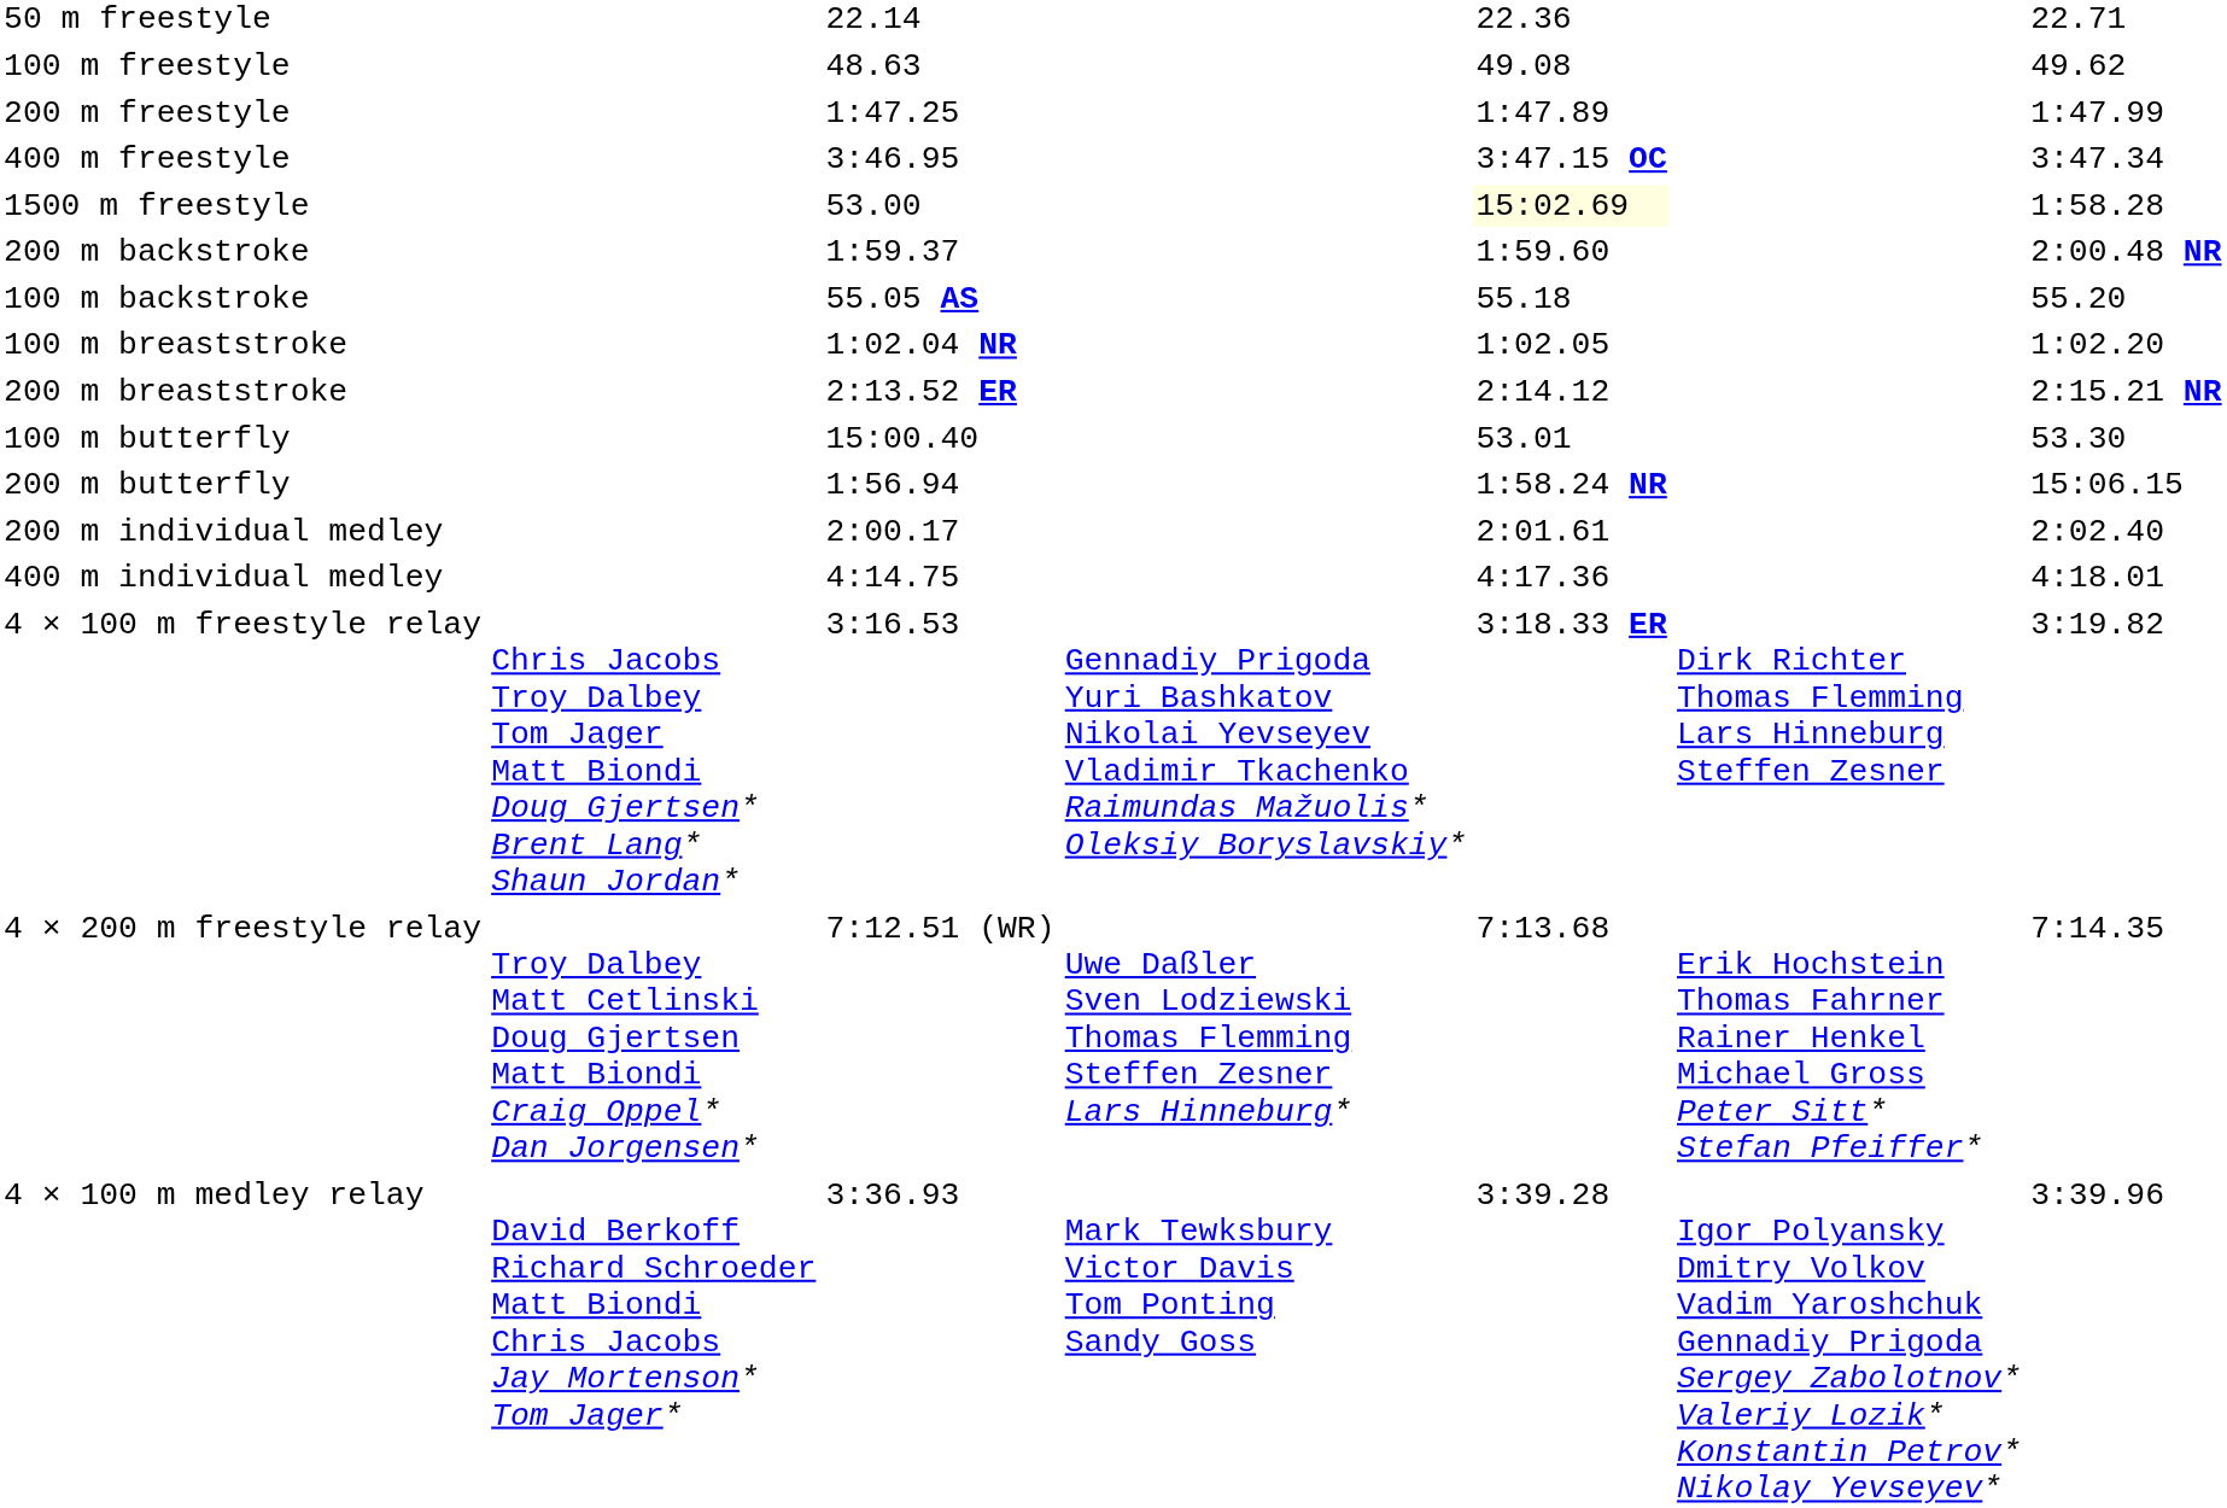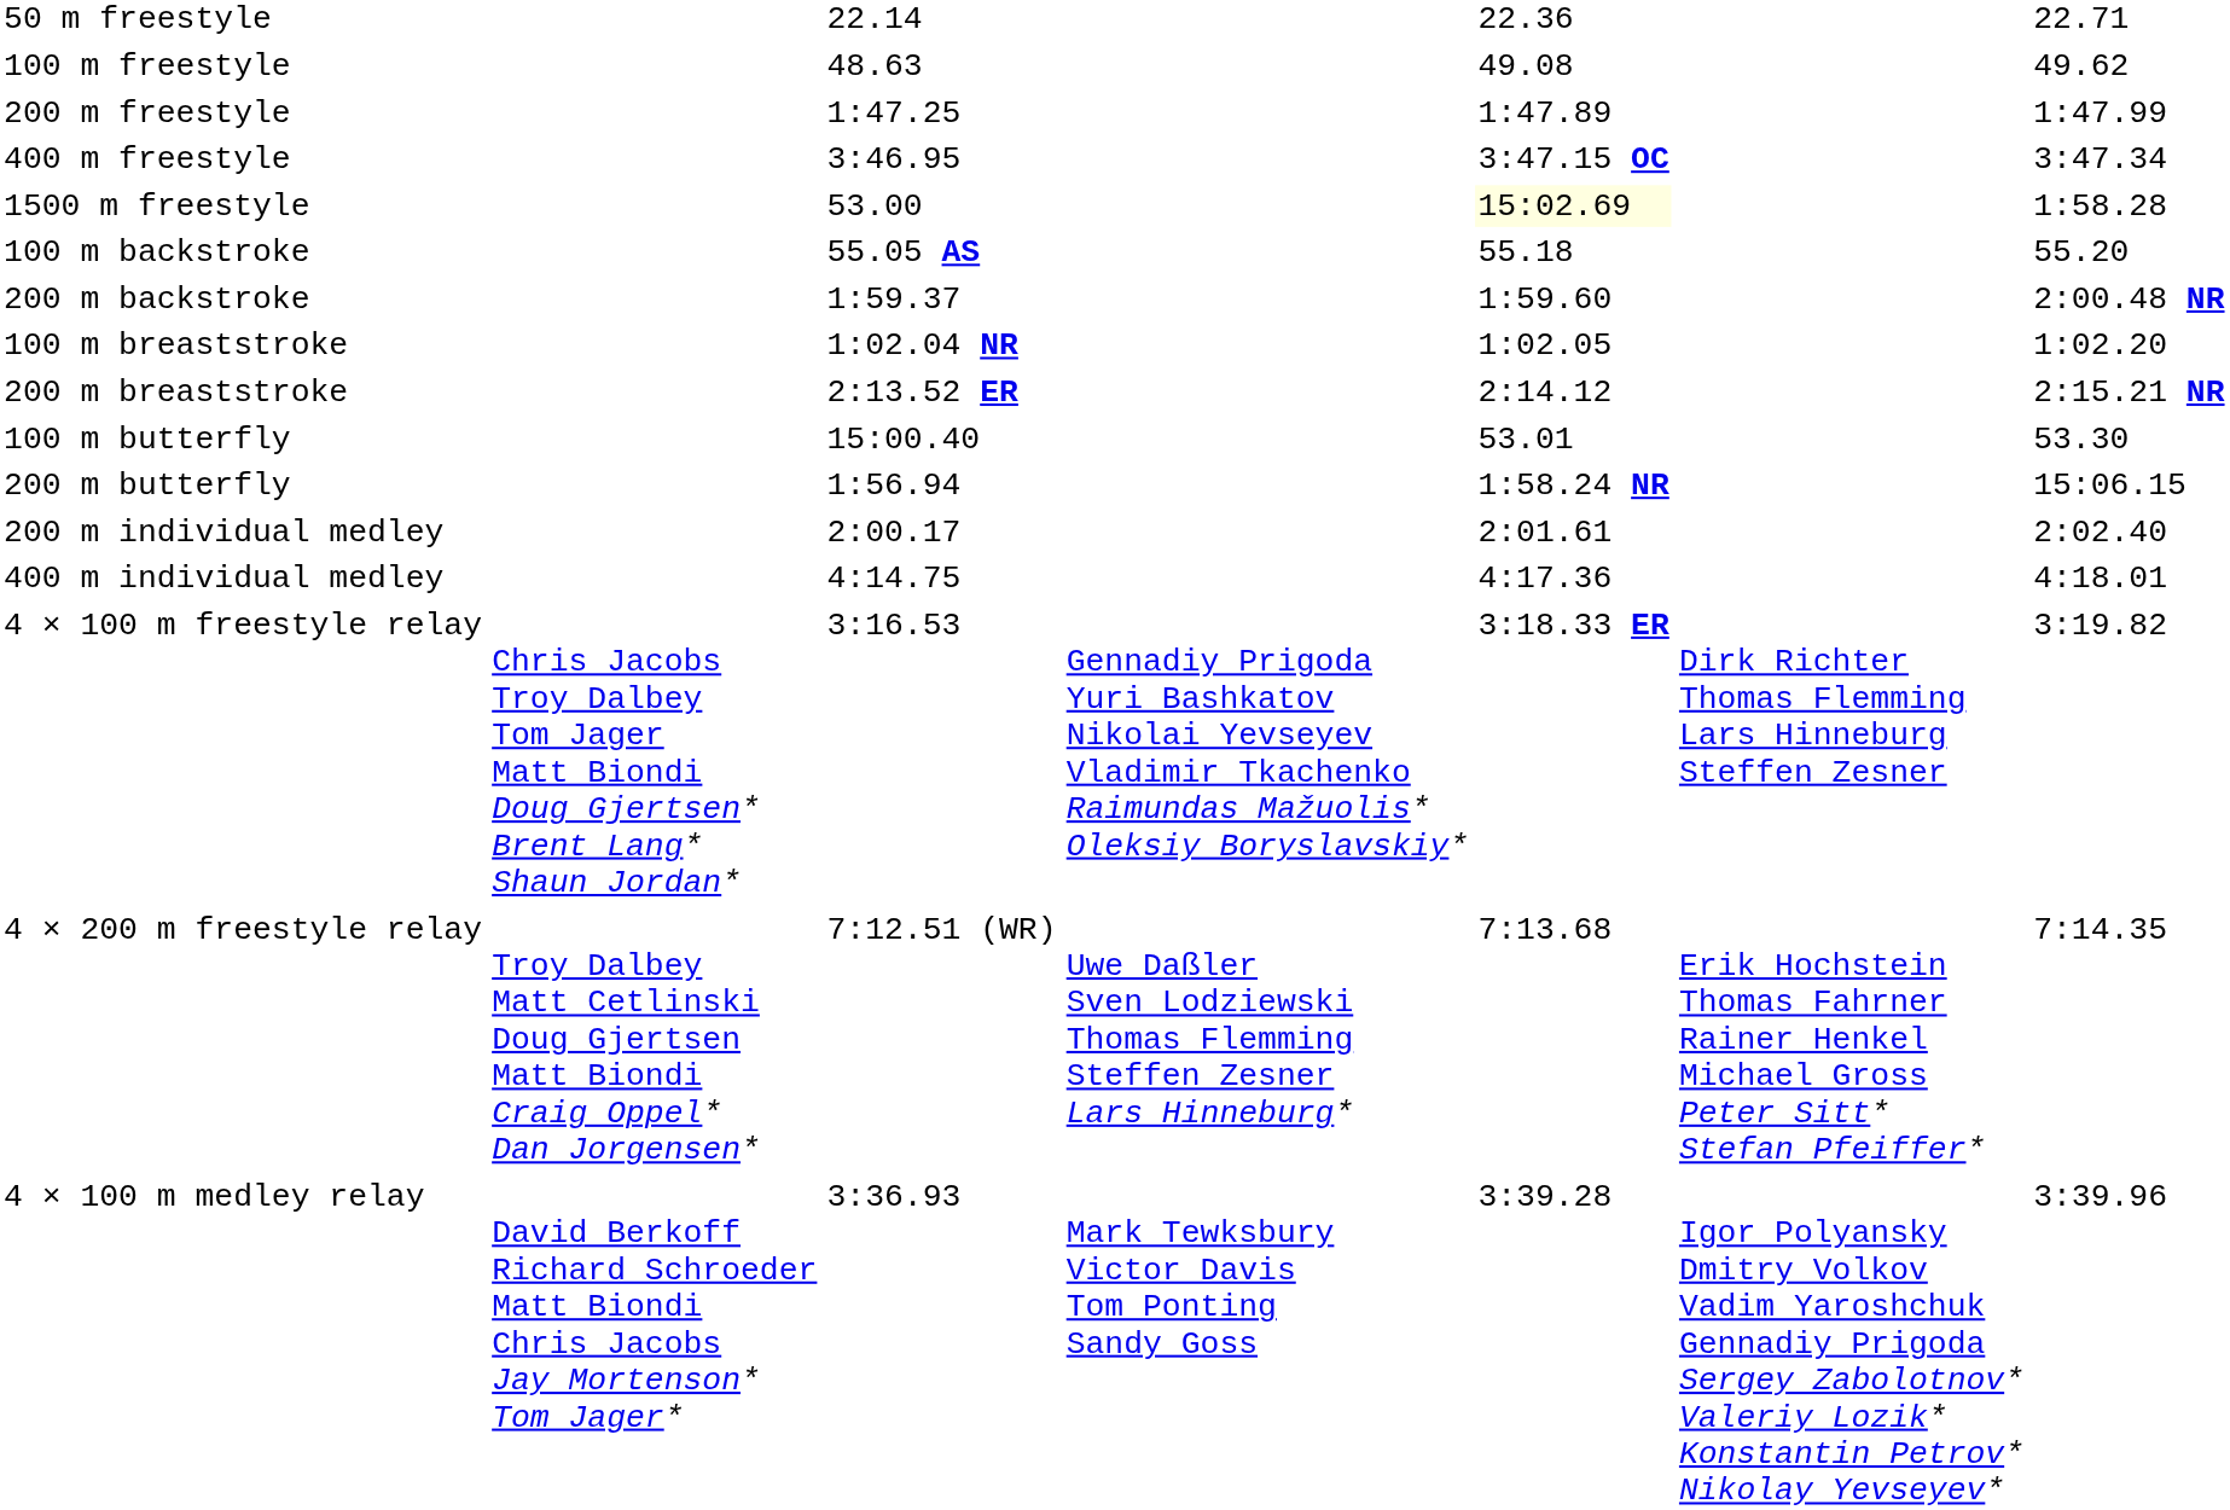rows swapped: 100 m backstroke <-> 200 m backstroke
